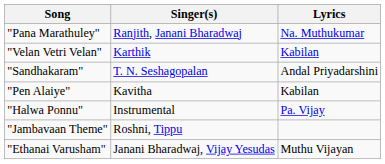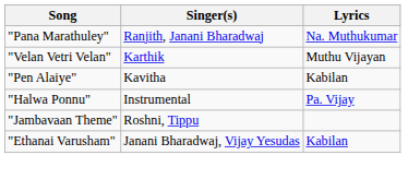"Velan Vetri Velan" | Lyrics: Kabilan -> Muthu Vijayan
- row: "Sandhakaram" | T. N. Seshagopalan | Andal Priyadarshini
"Ethanai Varusham" | Lyrics: Muthu Vijayan -> Kabilan
